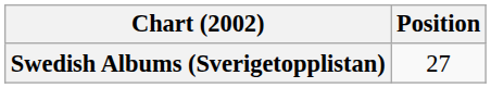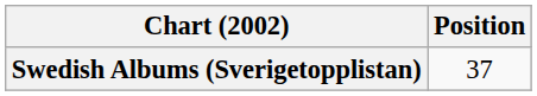Swedish Albums (Sverigetopplistan) | Position: 27 -> 37
